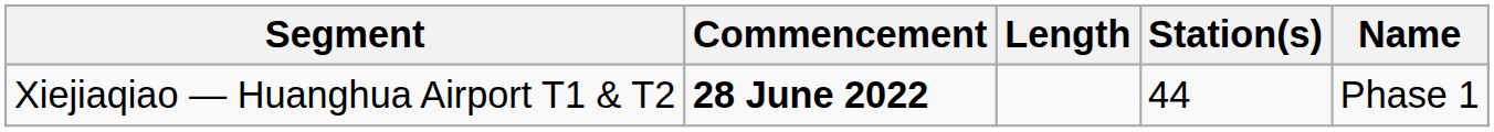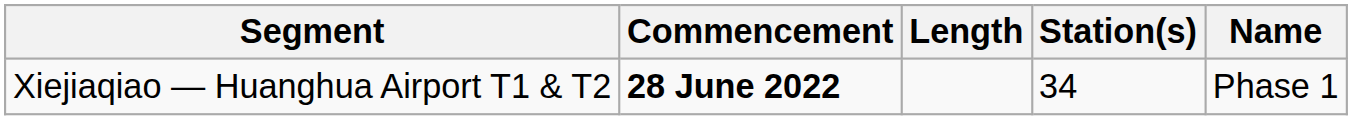Xiejiaqiao — Huanghua Airport T1 & T2 | Station(s): 44 -> 34
